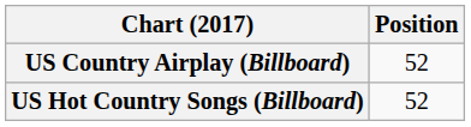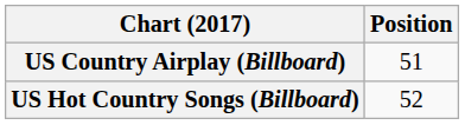US Country Airplay (Billboard) | Position: 52 -> 51
